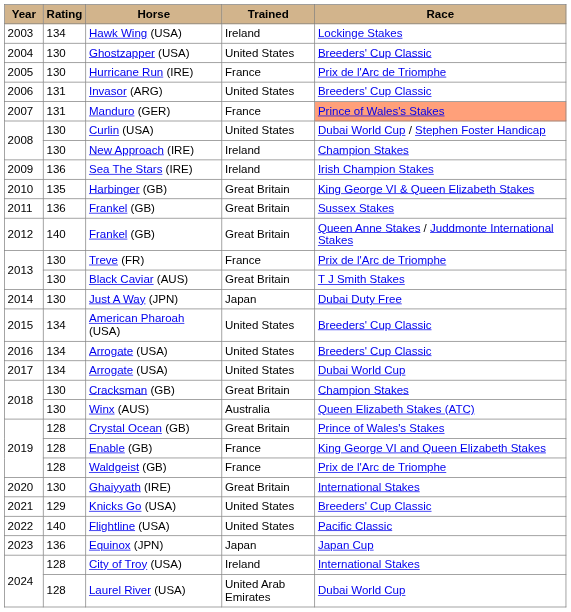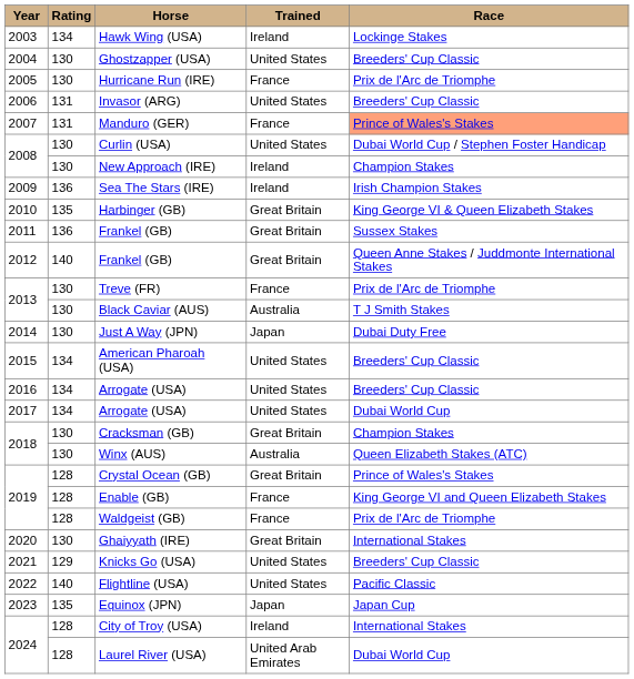Black Caviar (AUS) | Trained: Great Britain -> Australia
Equinox (JPN) | Rating: 136 -> 135
